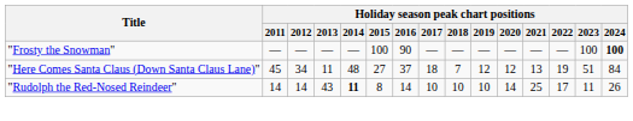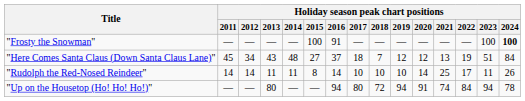"Frosty the Snowman" | Holiday season peak chart positions / 2016: 90 -> 91
"Here Comes Santa Claus (Down Santa Claus Lane)" | Holiday season peak chart positions / 2013: 11 -> 43
"Rudolph the Red-Nosed Reindeer" | Holiday season peak chart positions / 2013: 43 -> 11
"Rudolph the Red-Nosed Reindeer" | Holiday season peak chart positions / 2014: bold -> normal
+ row: "Up on the Housetop (Ho! Ho! Ho!)" | — | — | 80 | — | — | 94 | 80 | 72 | 94 | 91 | 74 | 84 | 94 | 78
